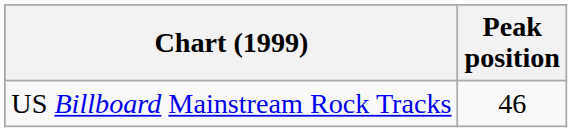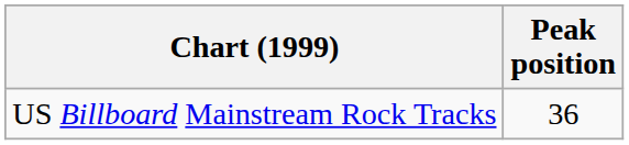US Billboard Mainstream Rock Tracks | Peak position: 46 -> 36
